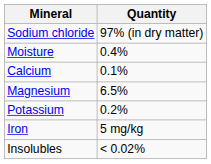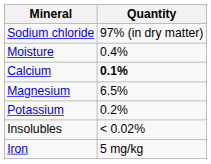Calcium | Quantity: normal -> bold
rows swapped: Iron <-> Insolubles
